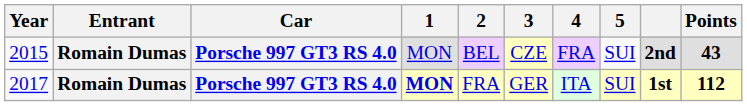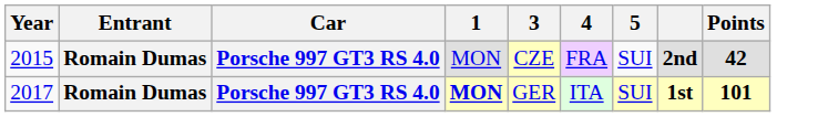- column: 2 | BEL | FRA
2015 | Points: 43 -> 42
2017 | Points: 112 -> 101
